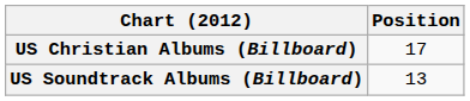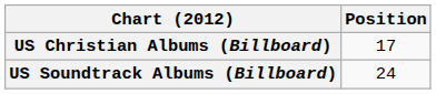US Soundtrack Albums (Billboard) | Position: 13 -> 24
